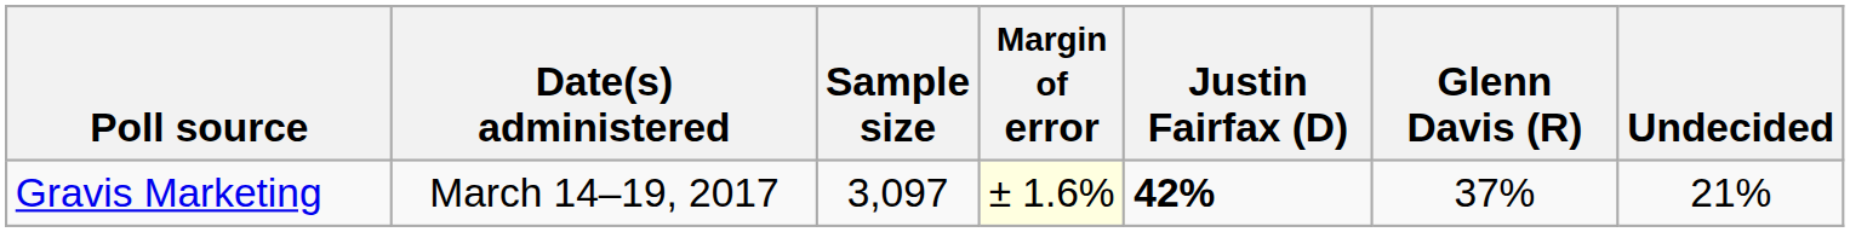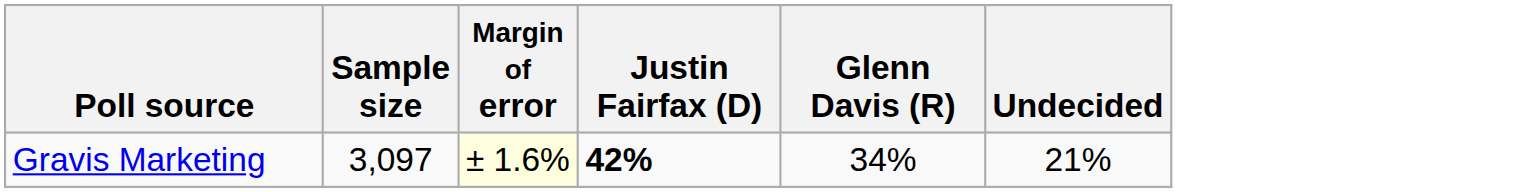- column: Date(s) administered | March 14–19, 2017
Gravis Marketing | Glenn Davis (R): 37% -> 34%
